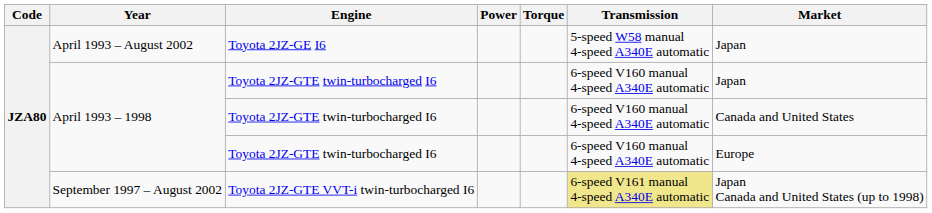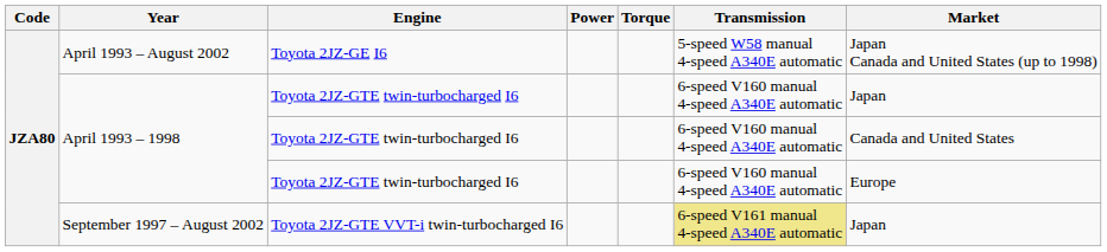April 1993 – August 2002 | Market: Japan -> Japan Canada and United States (up to 1998)
September 1997 – August 2002 | Market: Japan Canada and United States (up to 1998) -> Japan
